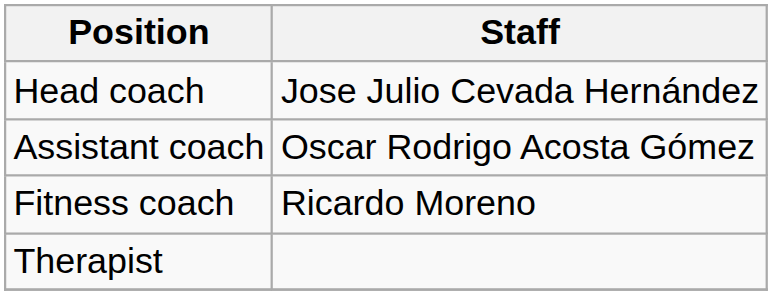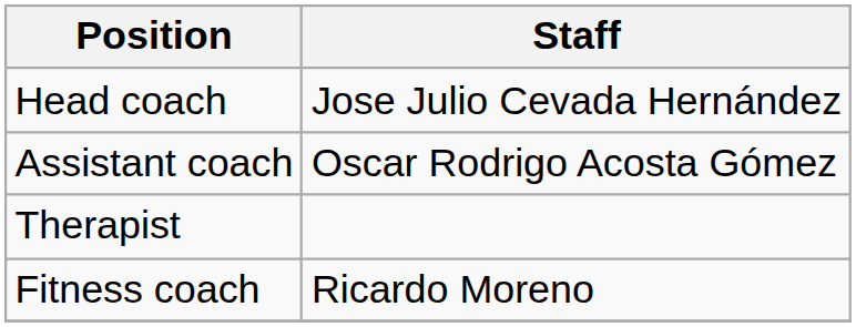rows swapped: Fitness coach <-> Therapist
